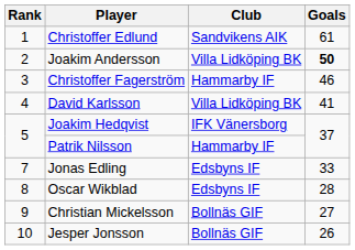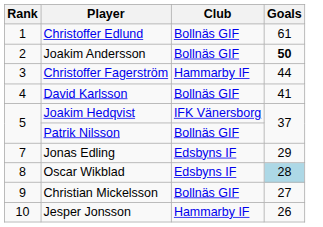Christoffer Edlund | Club: Sandvikens AIK -> Bollnäs GIF
Joakim Andersson | Club: Villa Lidköping BK -> Bollnäs GIF
Christoffer Fagerström | Goals: 46 -> 44
David Karlsson | Club: Villa Lidköping BK -> Bollnäs GIF
Patrik Nilsson | Club: Hammarby IF -> Bollnäs GIF
Jonas Edling | Goals: 33 -> 29
Oscar Wikblad | Goals: no background -> lightblue background
Jesper Jonsson | Club: Bollnäs GIF -> Hammarby IF
